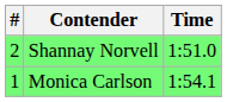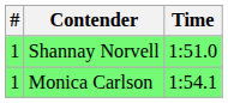Shannay Norvell | #: 2 -> 1
